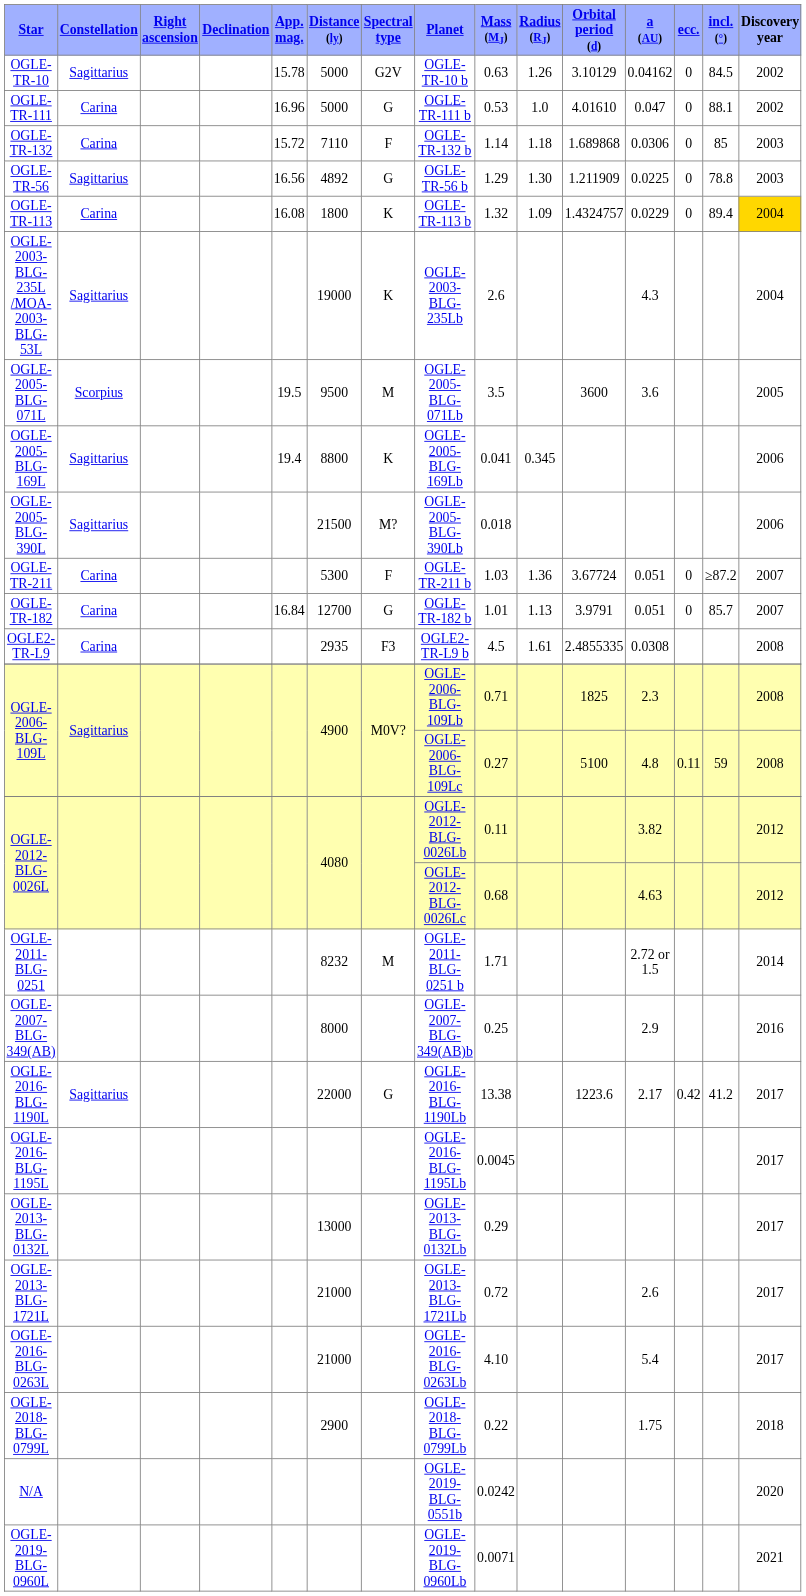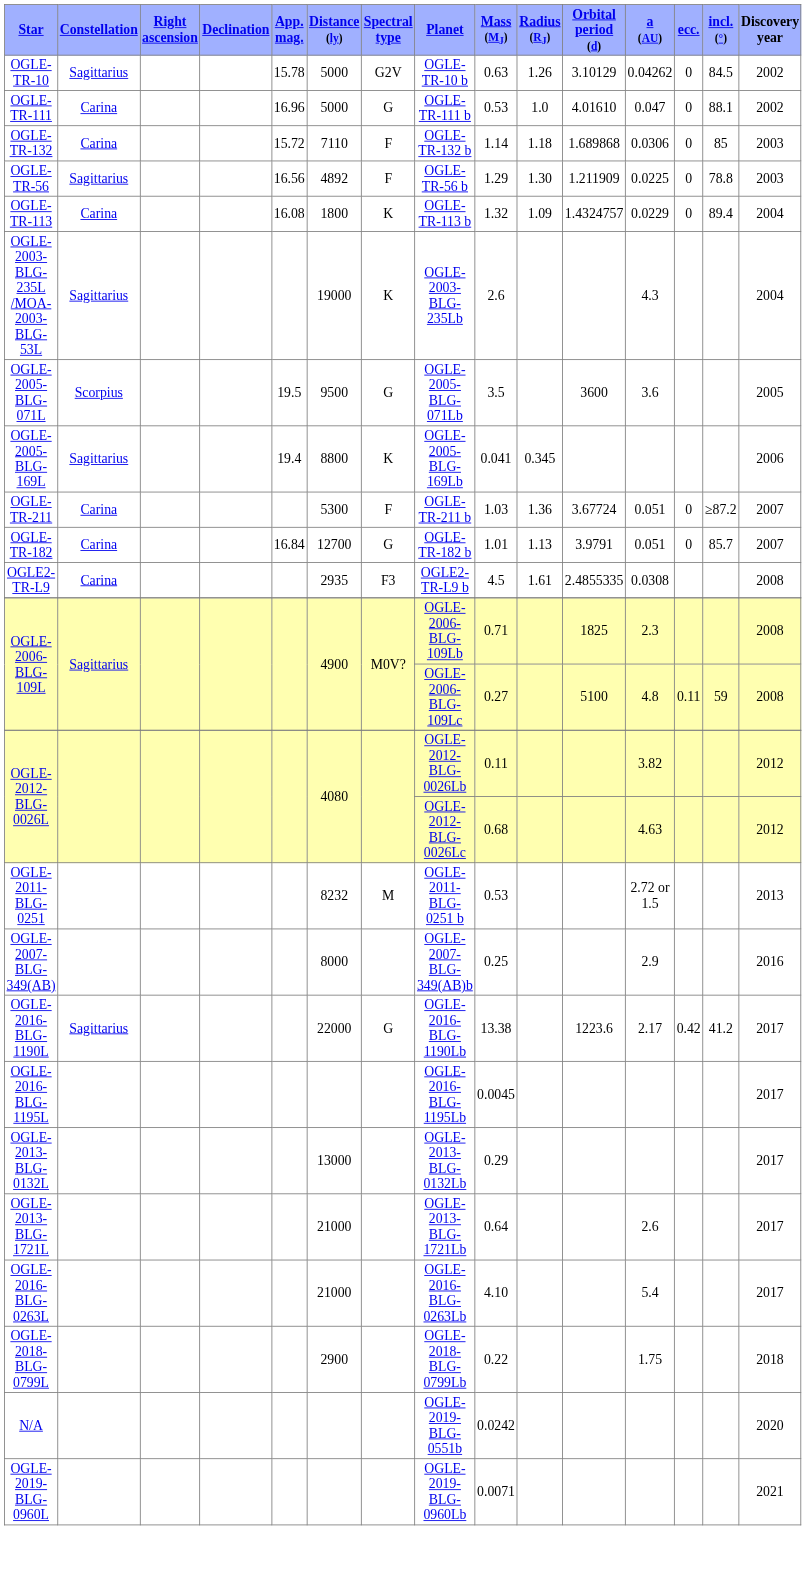OGLE-TR-10 | a (AU): 0.04162 -> 0.04262
OGLE-TR-56 | Spectral type: G -> F
OGLE-TR-113 | Discovery year: gold background -> no background
OGLE-2005-BLG-071L | Spectral type: M -> G
- row: OGLE-2005-BLG-390L | Sagittarius | 21500 | M? | OGLE-2005-BLG-390Lb | 0.018 | 2006
OGLE-2011-BLG-0251 | Mass (MJ): 1.71 -> 0.53
OGLE-2011-BLG-0251 | Discovery year: 2014 -> 2013
OGLE-2013-BLG-1721L | Mass (MJ): 0.72 -> 0.64
